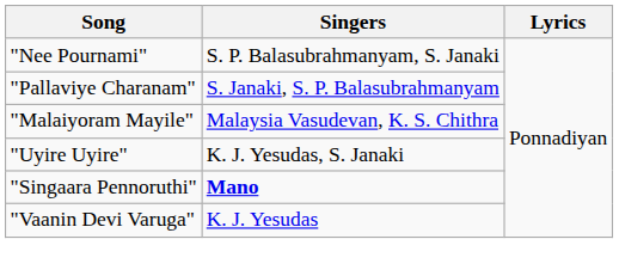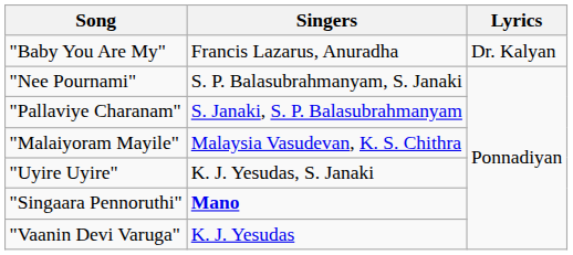+ row: "Baby You Are My" | Francis Lazarus, Anuradha | Dr. Kalyan
